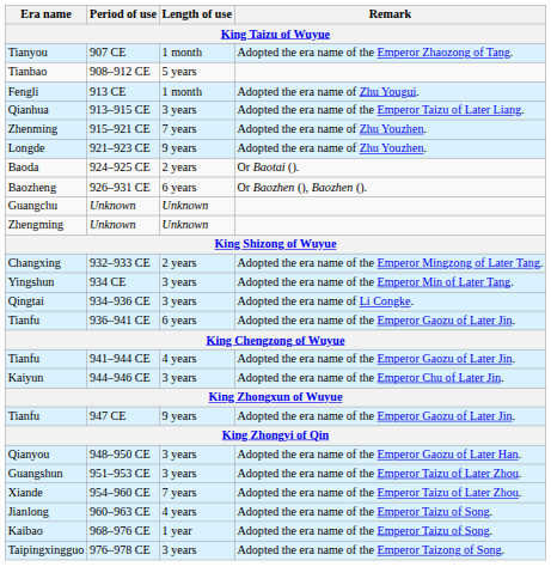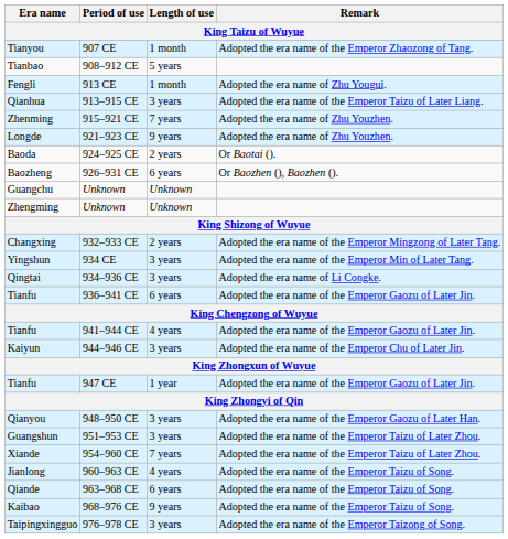947 CE | Length of use: 9 years -> 1 year
+ row: Qiande | 963–968 CE | 6 years | Adopted the era name of the Emperor Taizu of Song.
968–976 CE | Length of use: 1 year -> 9 years
